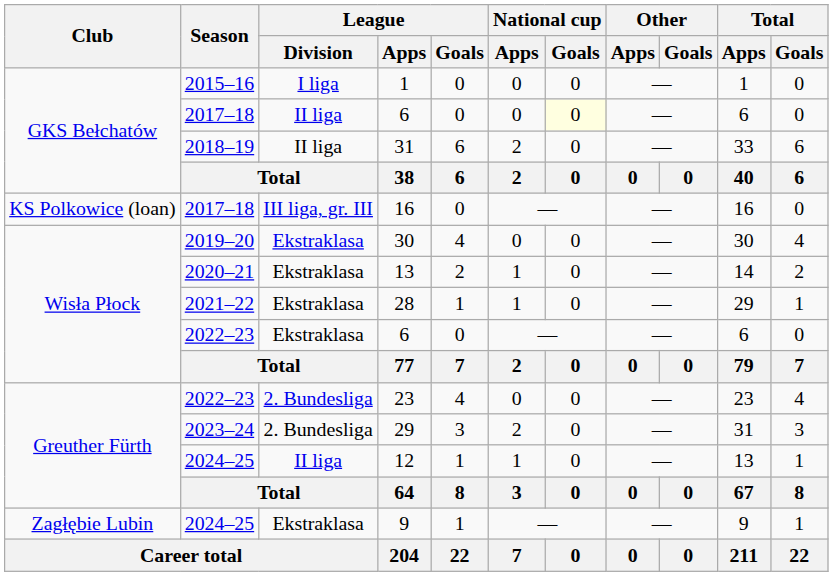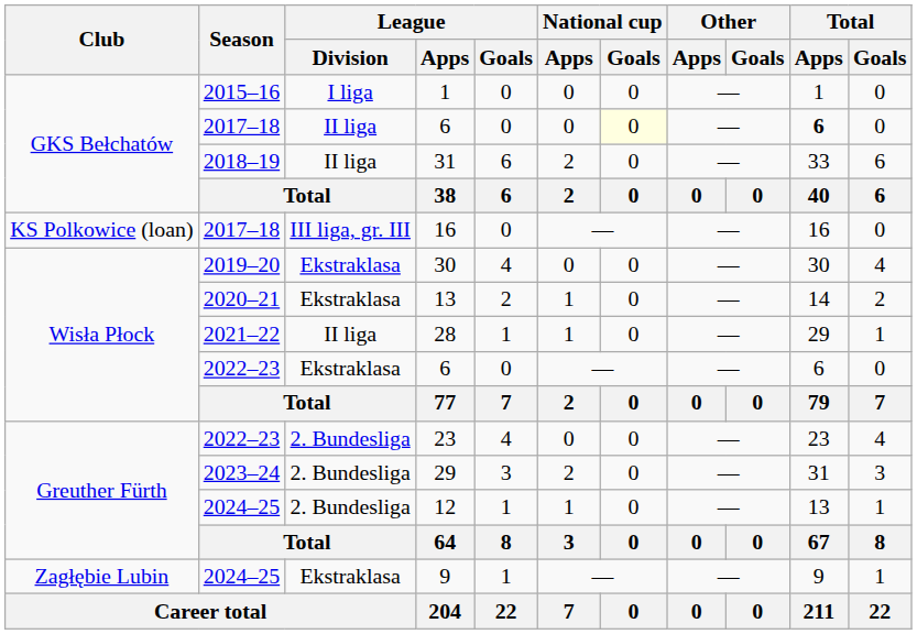2017–18 / 6 | Total / Apps: normal -> bold
28 | League / Division: Ekstraklasa -> II liga
12 | League / Division: II liga -> 2. Bundesliga
